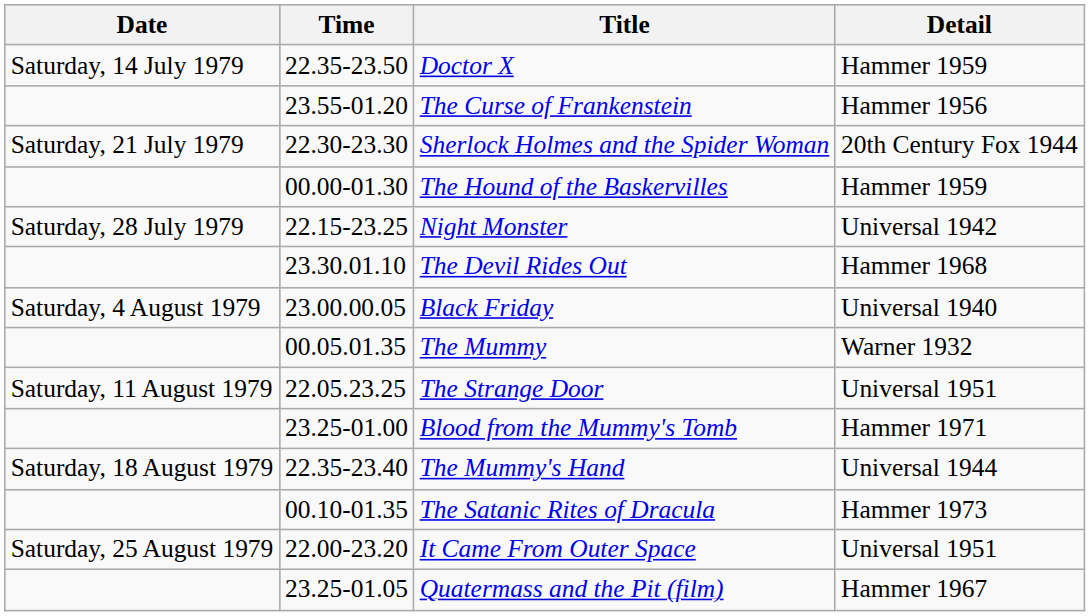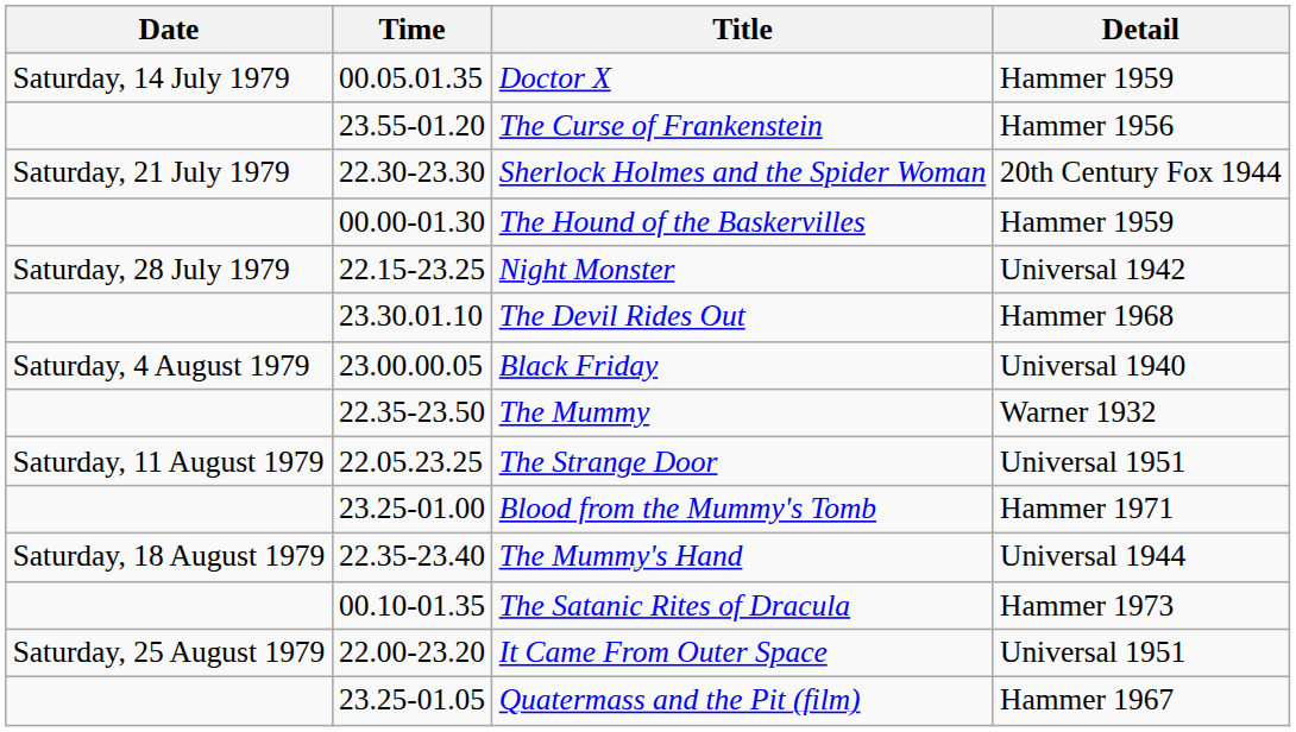Doctor X | Time: 22.35-23.50 -> 00.05.01.35
The Mummy | Time: 00.05.01.35 -> 22.35-23.50
